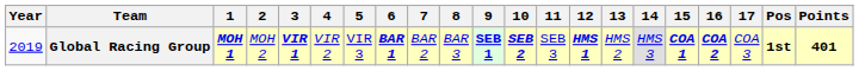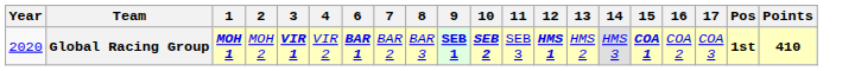- column: 5 | VIR 3
Global Racing Group | Year: 2019 -> 2020
Global Racing Group | 16: bold -> normal
Global Racing Group | Points: 401 -> 410
